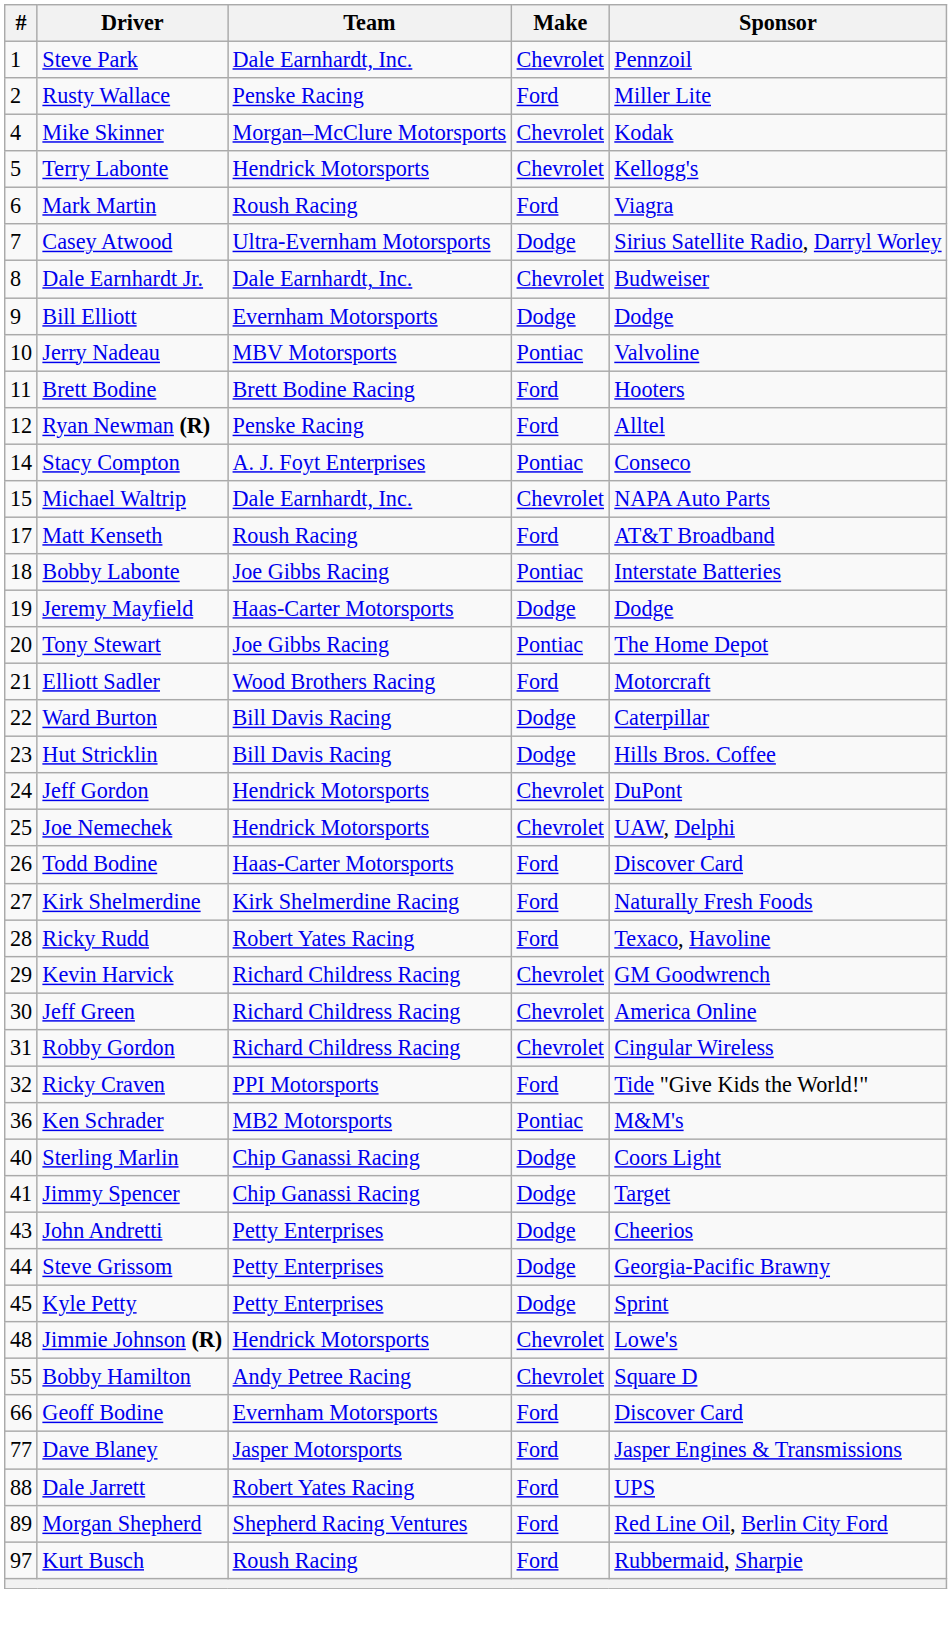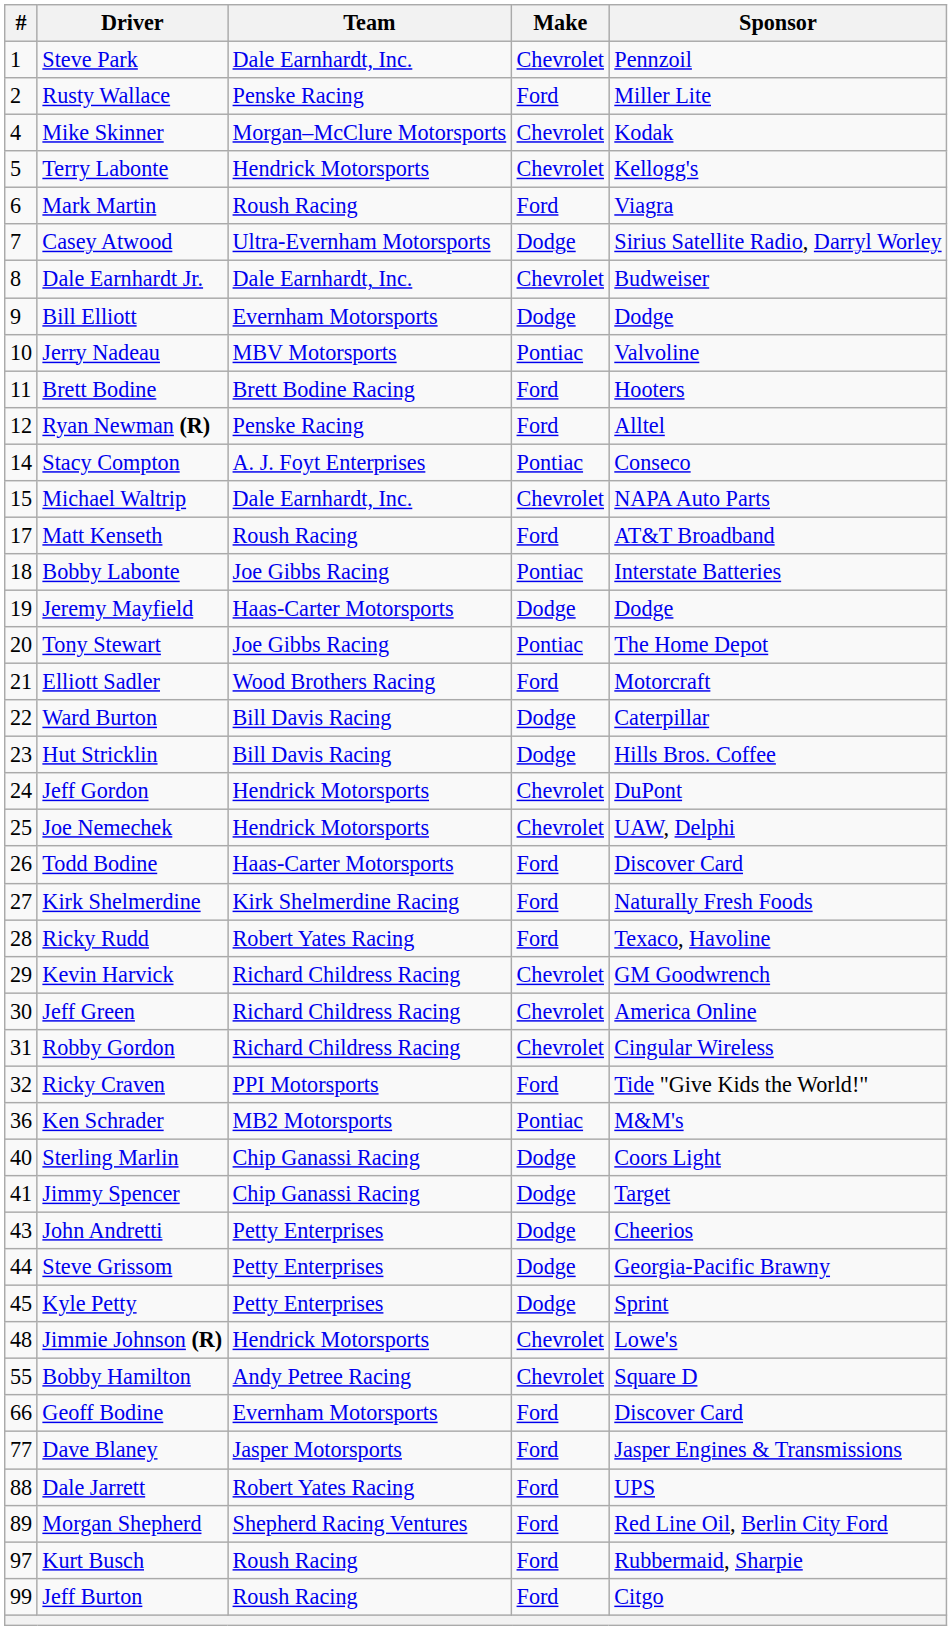+ row: 99 | Jeff Burton | Roush Racing | Ford | Citgo
